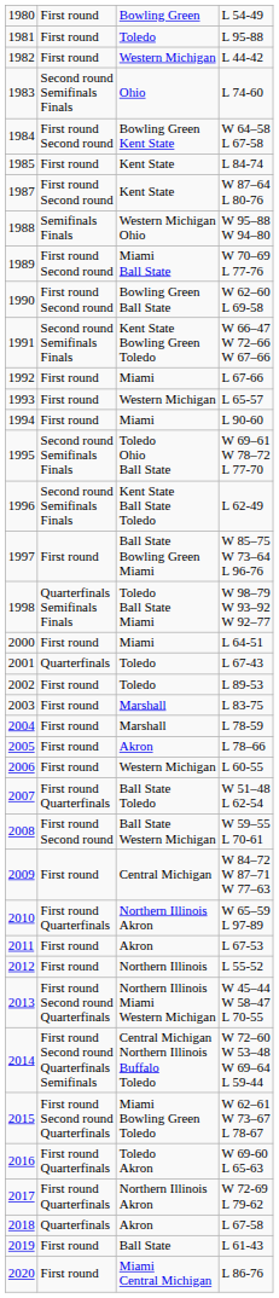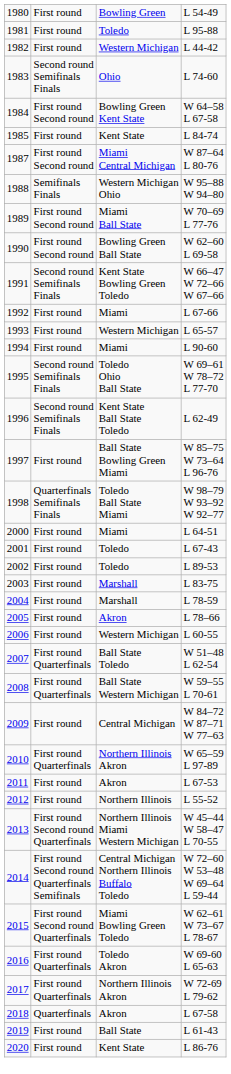1987 | column 3: Kent State -> Miami Central Michigan
2001 | column 2: Quarterfinals -> First round
2008 | column 2: First round Second round -> First round Quarterfinals
2020 | column 3: Miami Central Michigan -> Kent State
